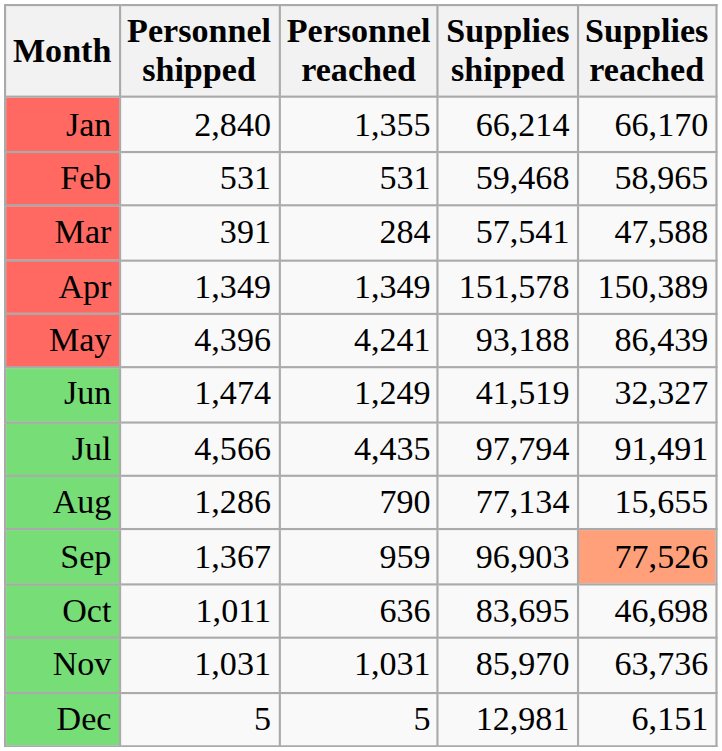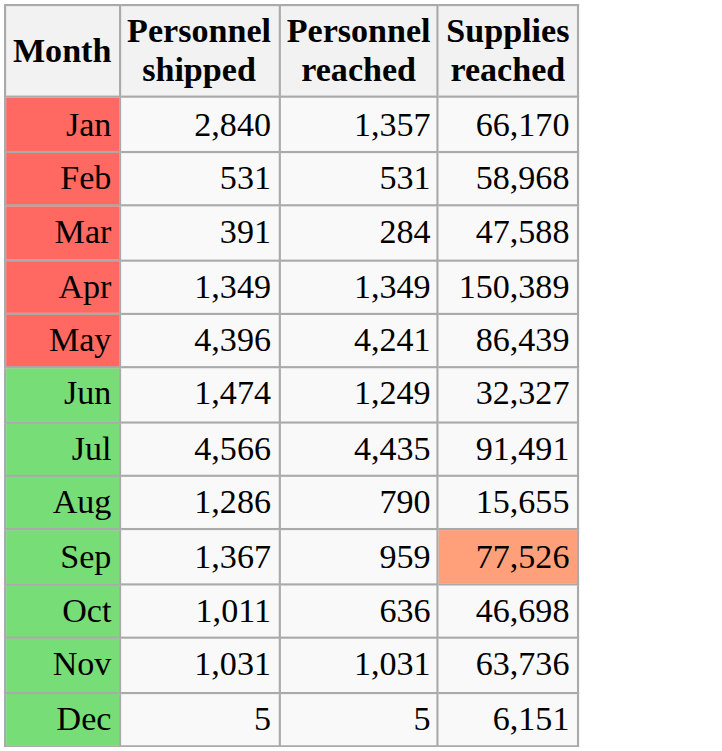- column: Supplies shipped | 66,214 | 59,468 | 57,541 | 151,578 | 93,188 | 41,519 | 97,794 | 77,134 | 96,903 | 83,695 | 85,970 | 12,981
Jan | Personnel reached: 1,355 -> 1,357
Feb | Supplies reached: 58,965 -> 58,968
